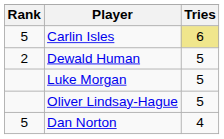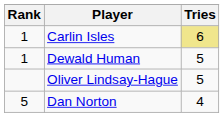Carlin Isles | Rank: 5 -> 1
Dewald Human | Rank: 2 -> 1
- row: Luke Morgan | 5
